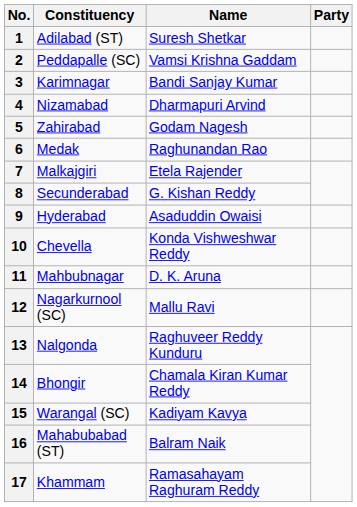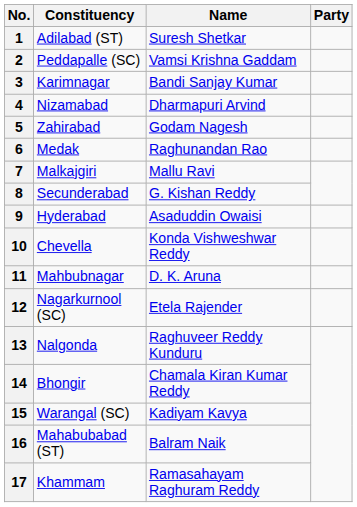7 | Name: Etela Rajender -> Mallu Ravi
12 | Name: Mallu Ravi -> Etela Rajender
